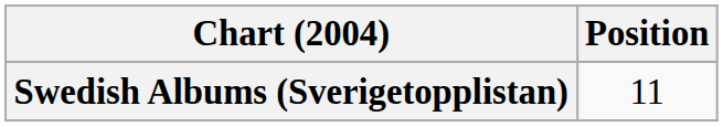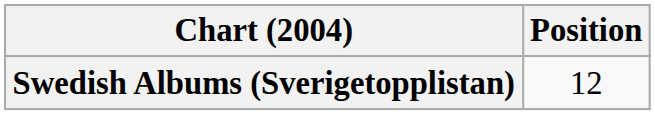Swedish Albums (Sverigetopplistan) | Position: 11 -> 12
